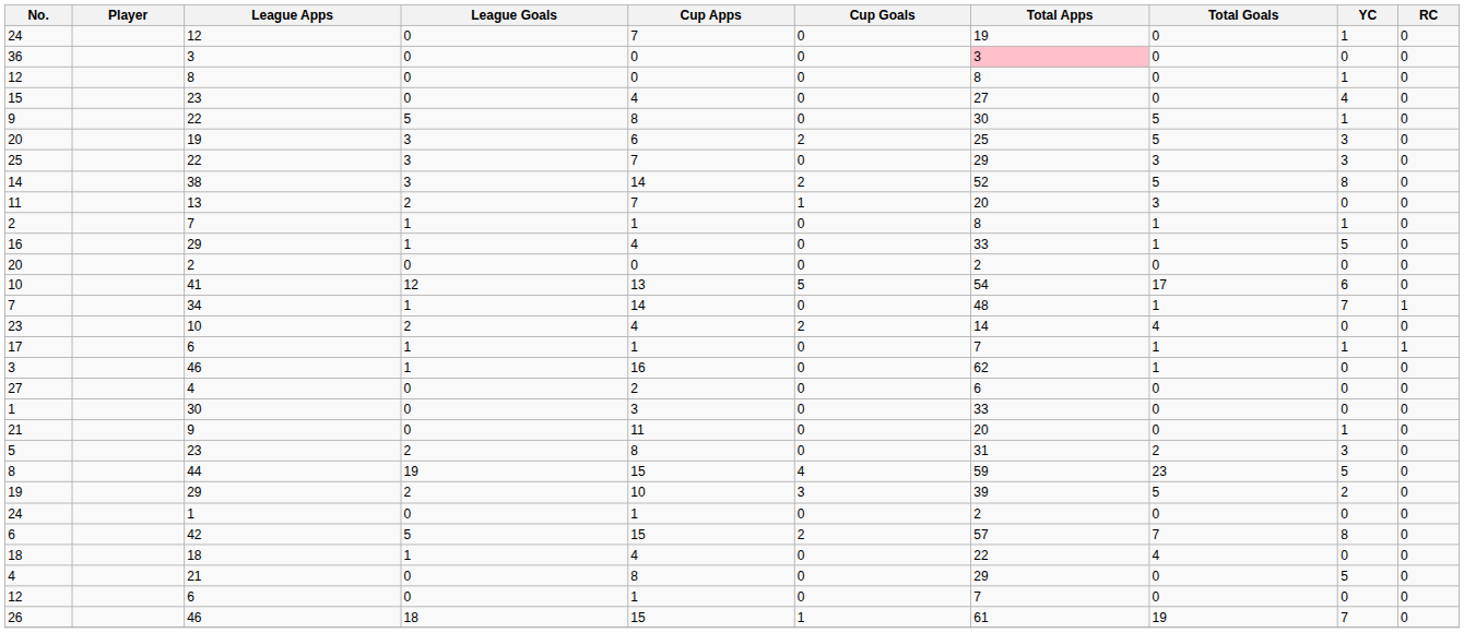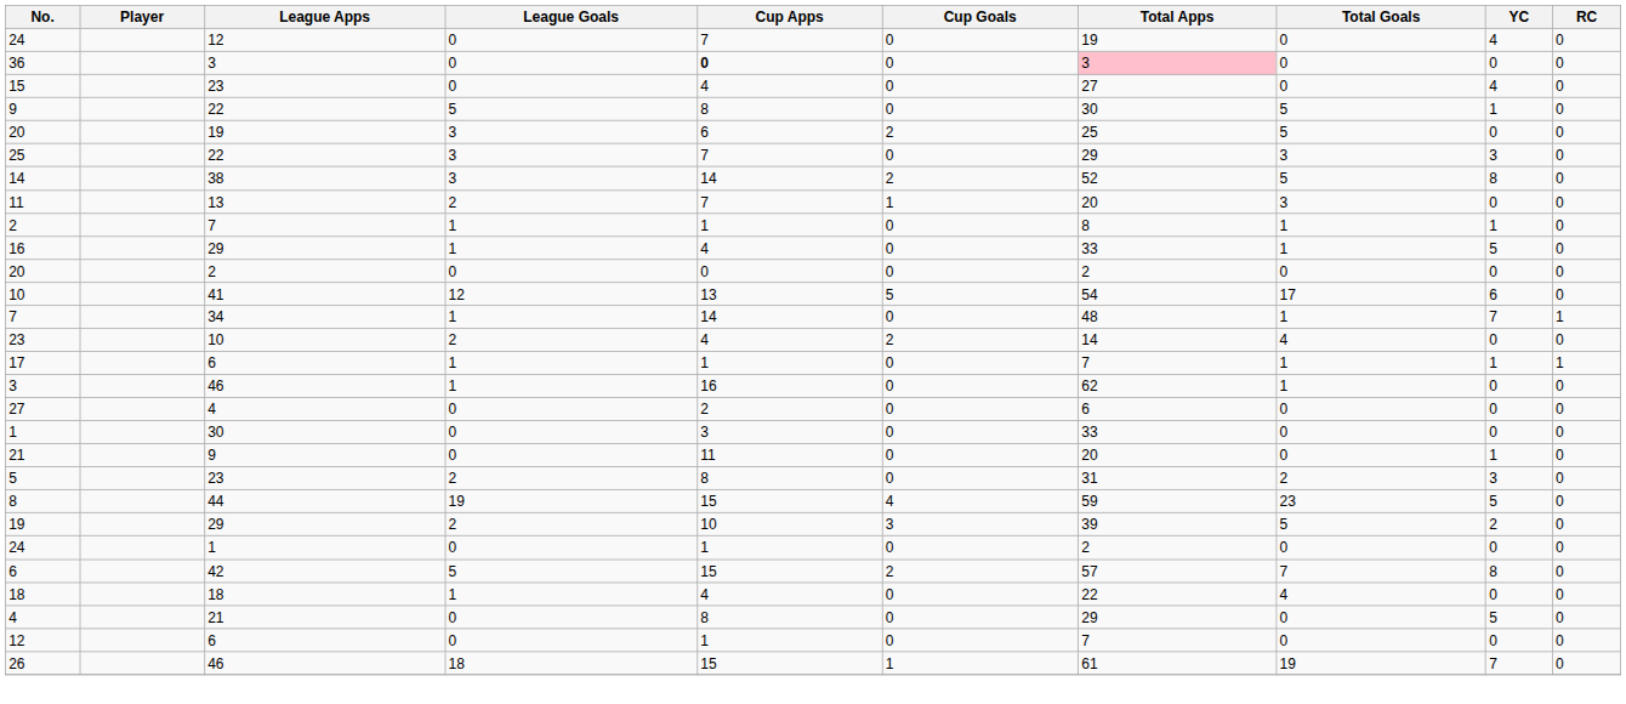24 / 12 | YC: 1 -> 4
36 | Cup Apps: normal -> bold
- row: 12 | 8 | 0 | 0 | 0 | 8 | 0 | 1 | 0
20 / 19 | YC: 3 -> 0
